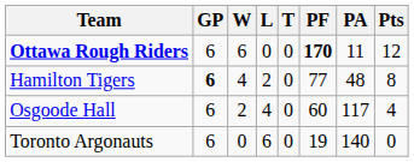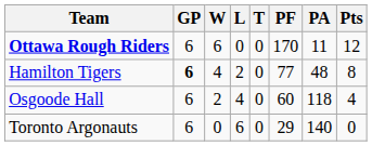Ottawa Rough Riders | PF: bold -> normal
Osgoode Hall | PA: 117 -> 118
Toronto Argonauts | PF: 19 -> 29
